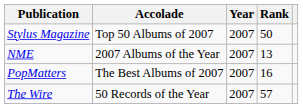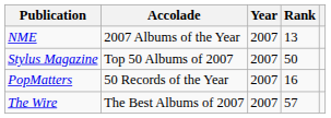rows swapped: NME <-> Stylus Magazine
PopMatters | Accolade: The Best Albums of 2007 -> 50 Records of the Year
The Wire | Accolade: 50 Records of the Year -> The Best Albums of 2007
